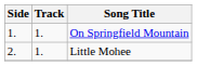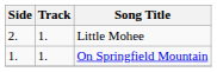rows swapped: On Springfield Mountain <-> Little Mohee
